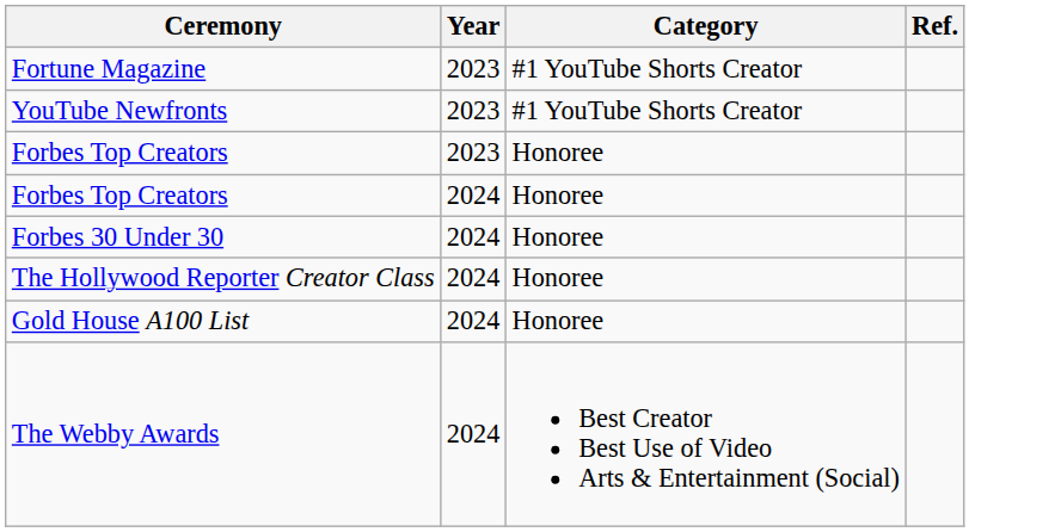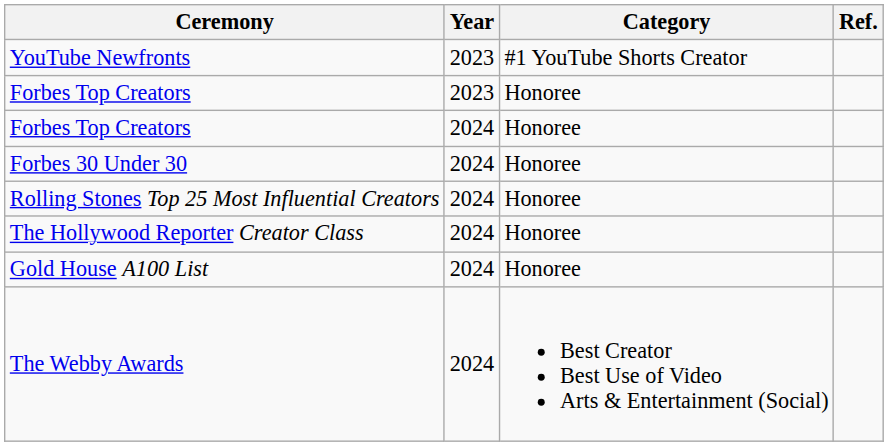- row: Fortune Magazine | 2023 | #1 YouTube Shorts Creator
+ row: Rolling Stones Top 25 Most Influential Creators | 2024 | Honoree
